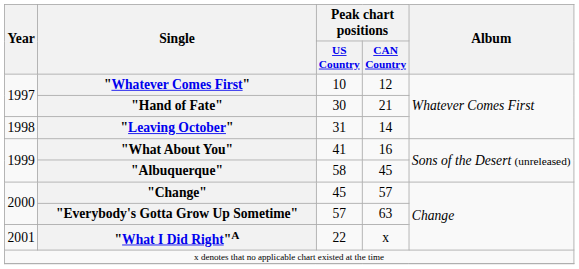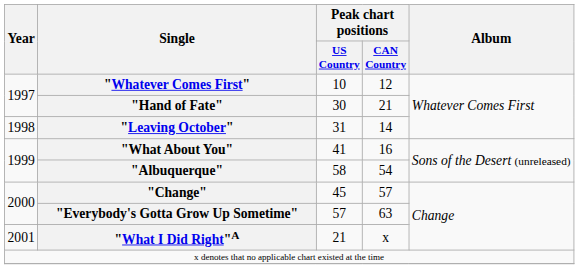"Albuquerque" | Peak chart positions / CAN Country: 45 -> 54
"What I Did Right"A | Peak chart positions / US Country: 22 -> 21
